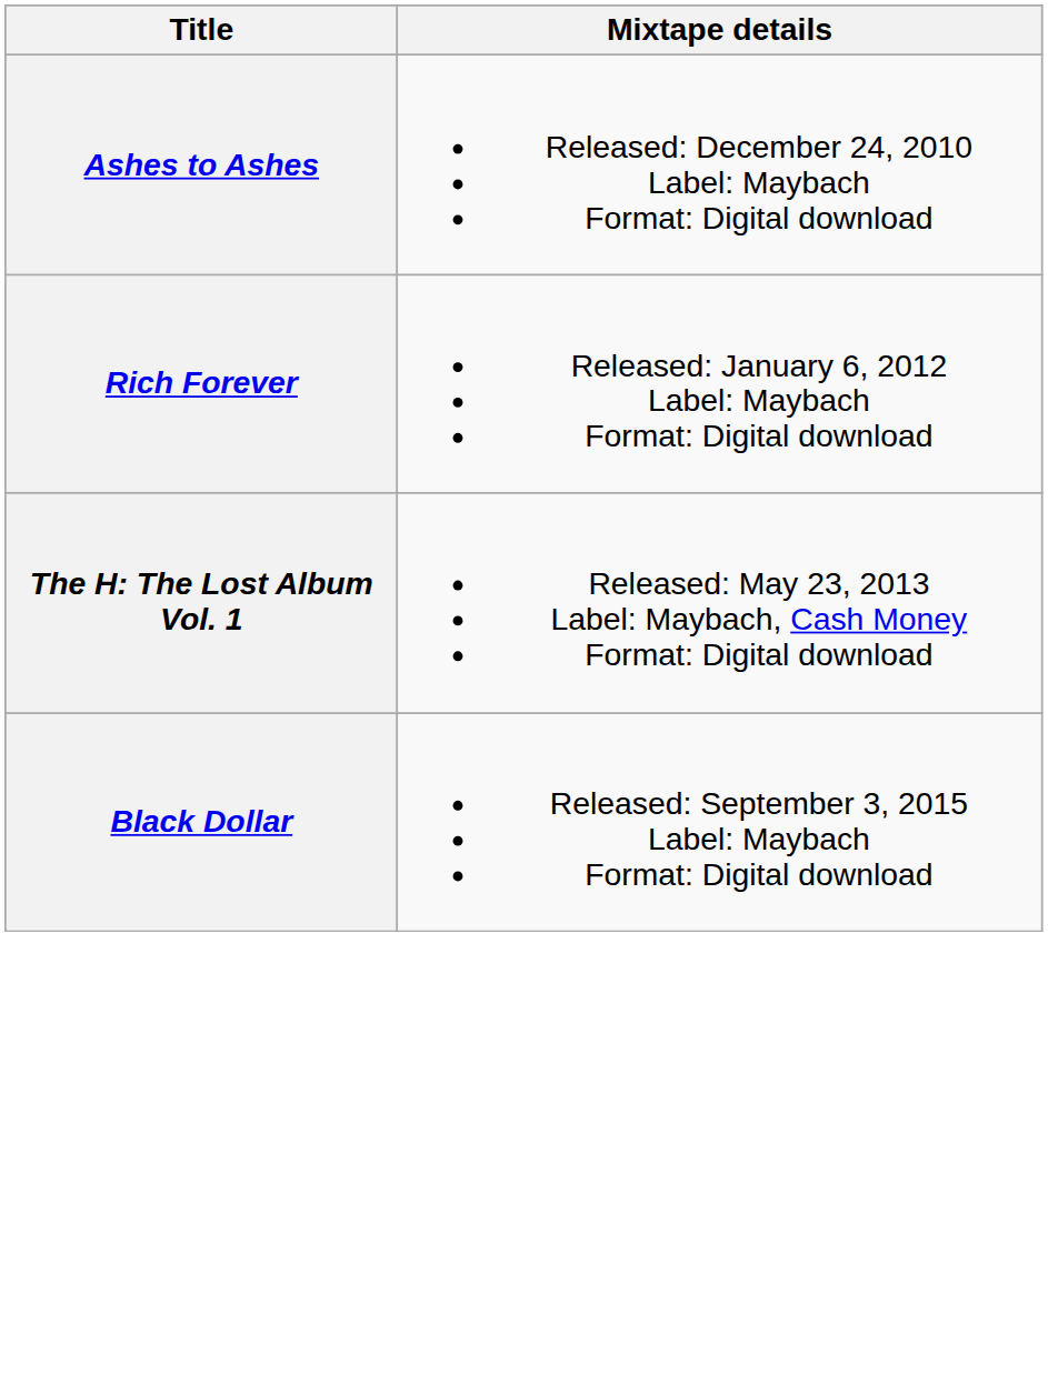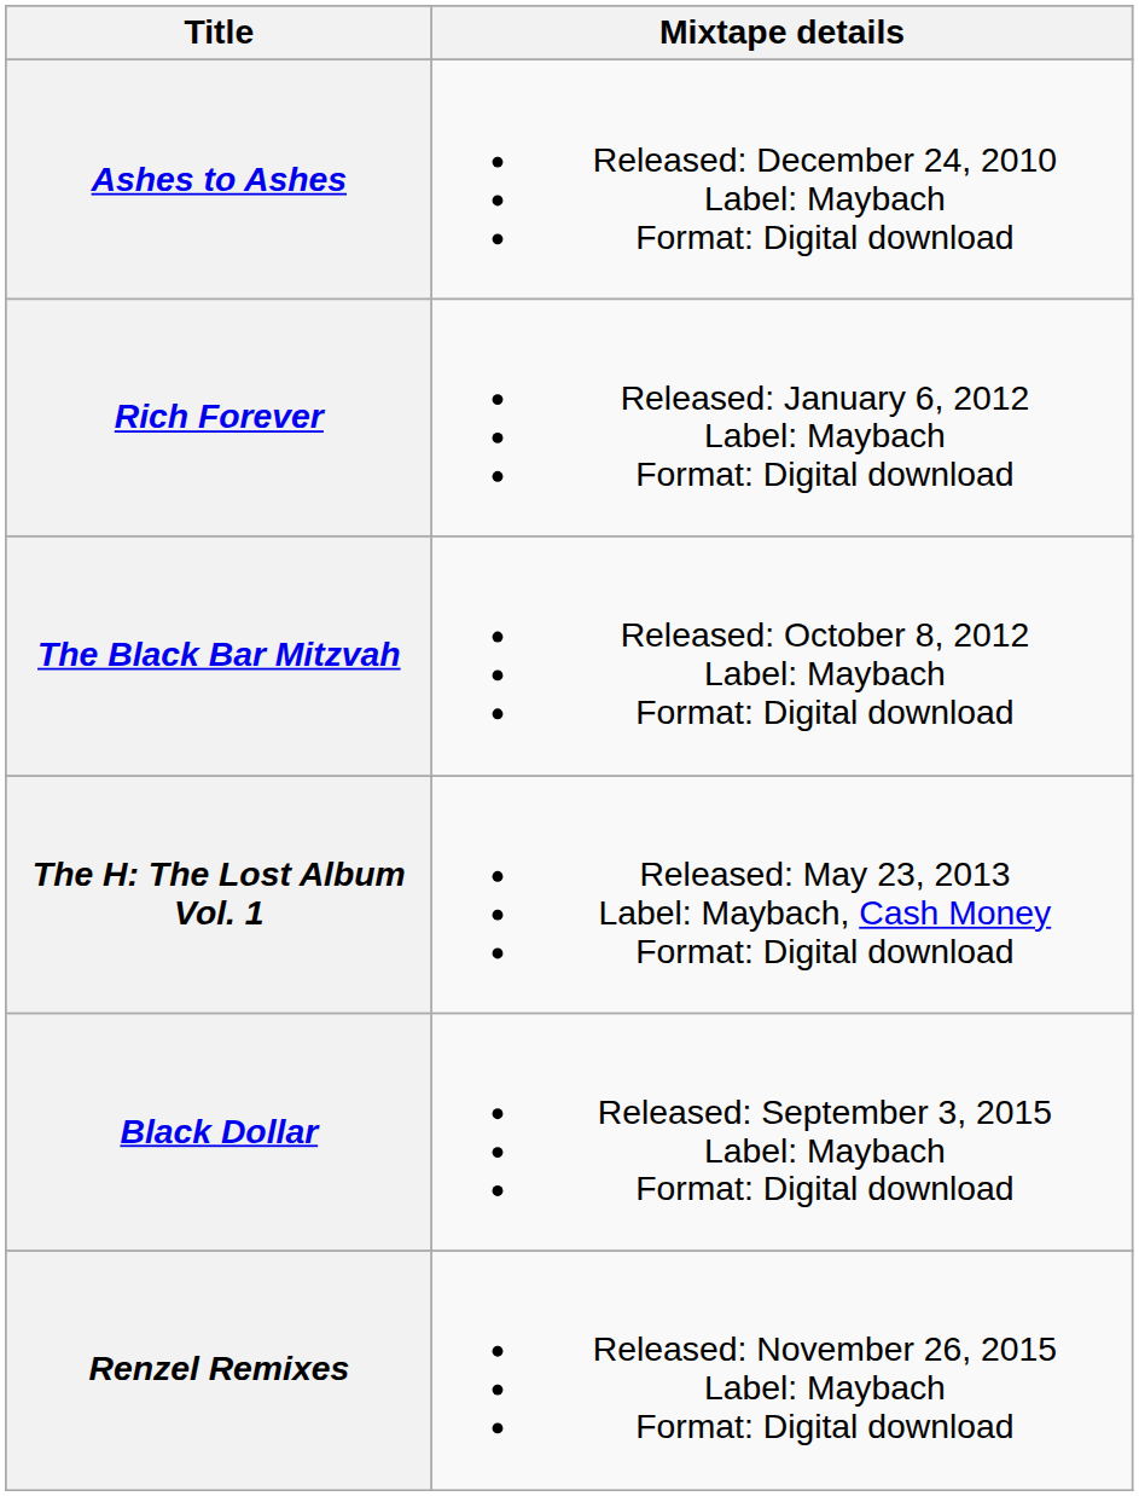+ row: The Black Bar Mitzvah | Released: October 8, 2012 Label: Maybach Format: Digital download
+ row: Renzel Remixes | Released: November 26, 2015 Label: Maybach Format: Digital download
